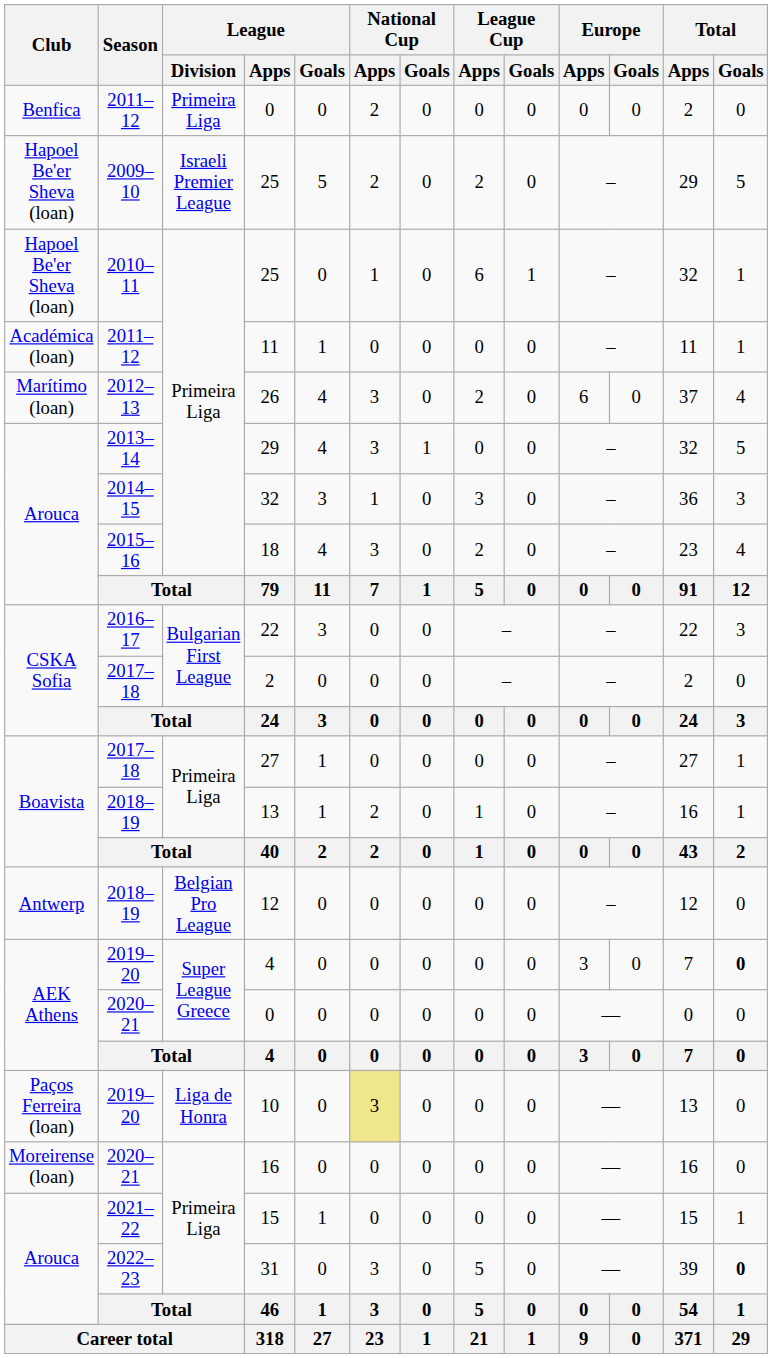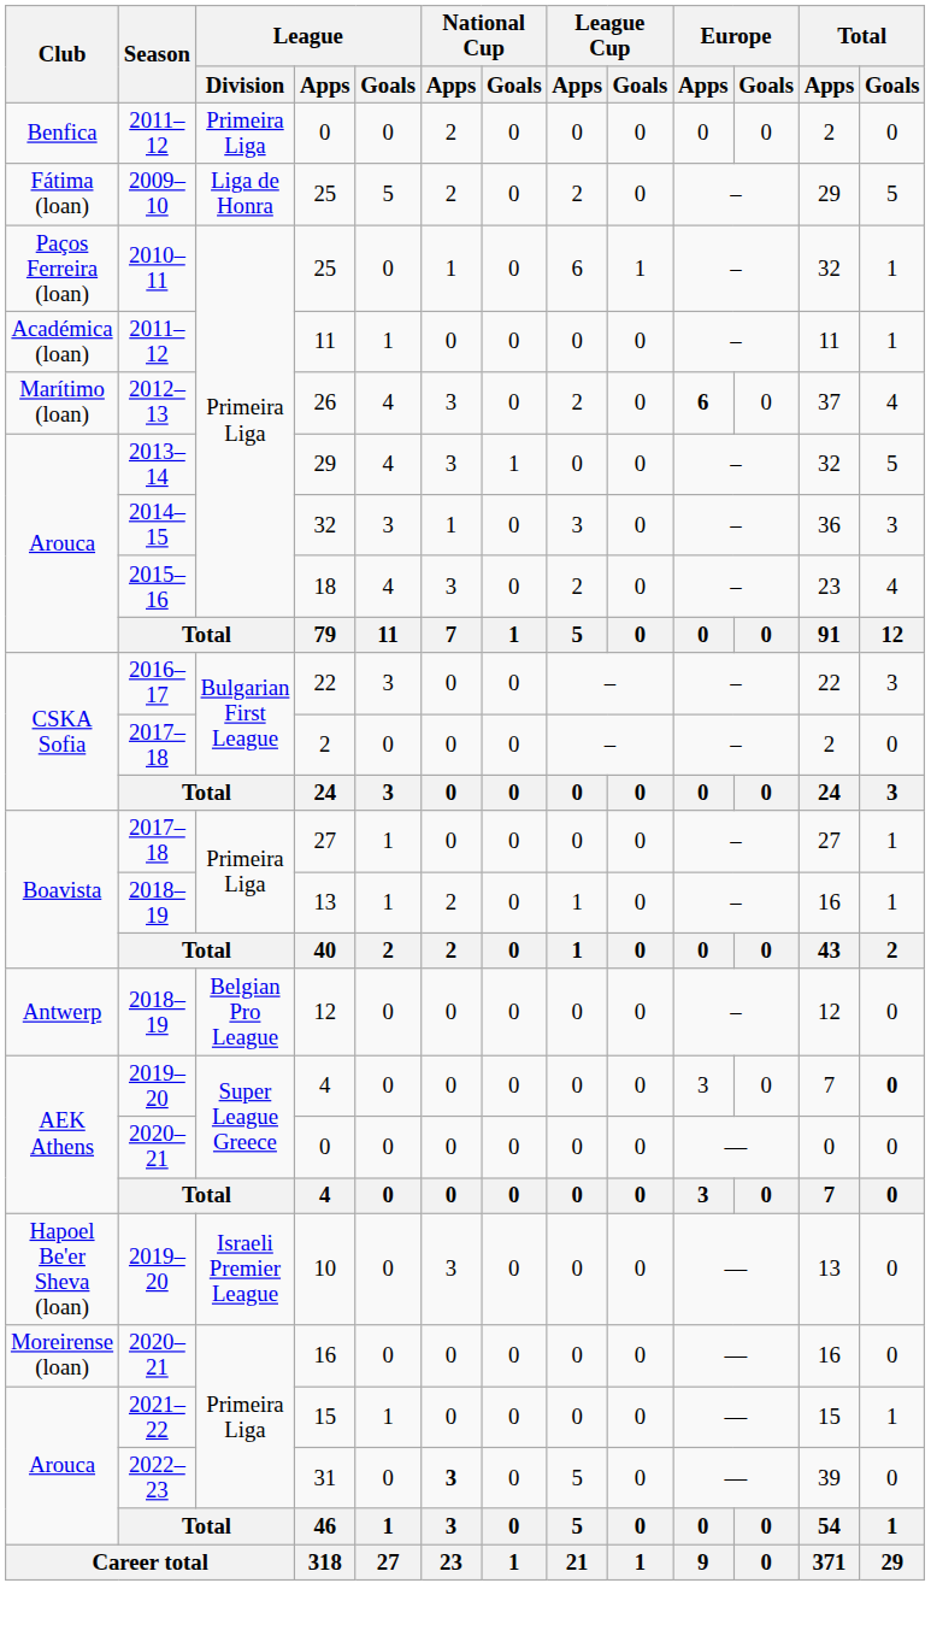2009–10 / 25 | Club: Hapoel Be'er Sheva (loan) -> Fátima (loan)
2009–10 / 25 | League / Division: Israeli Premier League -> Liga de Honra
2010–11 / 25 | Club: Hapoel Be'er Sheva (loan) -> Paços Ferreira (loan)
26 | Europe / Apps: normal -> bold
10 | Club: Paços Ferreira (loan) -> Hapoel Be'er Sheva (loan)
10 | League / Division: Liga de Honra -> Israeli Premier League
10 | National Cup / Apps: khaki background -> no background
31 | National Cup / Apps: normal -> bold
31 | Total / Goals: bold -> normal
